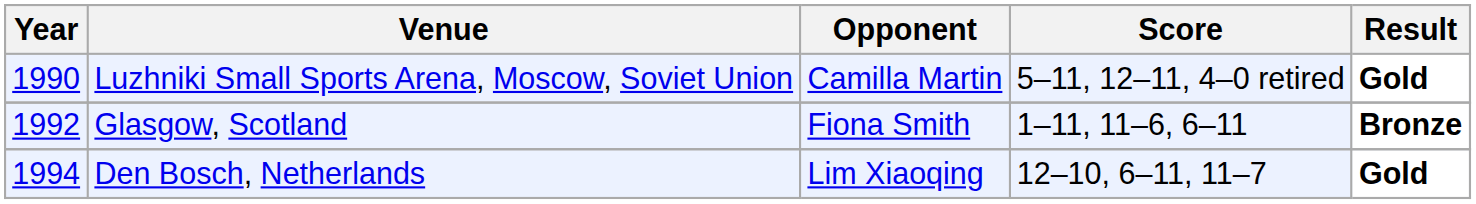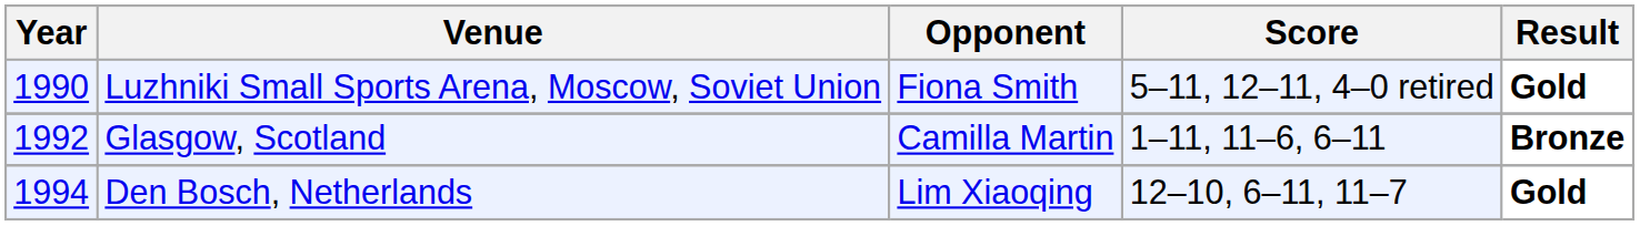Luzhniki Small Sports Arena, Moscow, Soviet Union | Opponent: Camilla Martin -> Fiona Smith
Glasgow, Scotland | Opponent: Fiona Smith -> Camilla Martin
